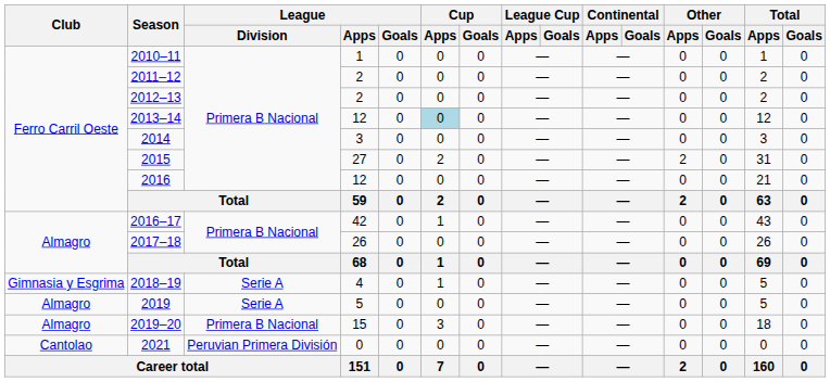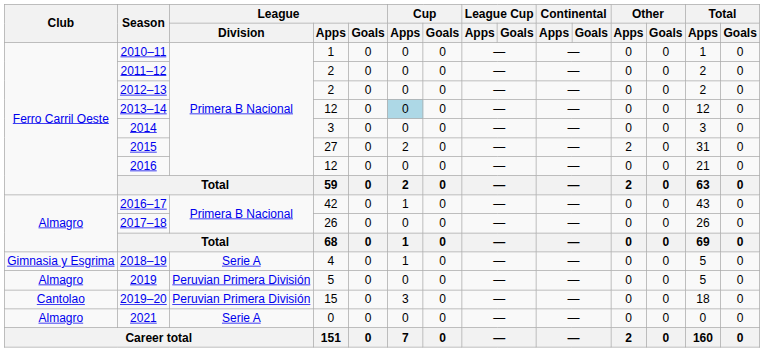2019 | League / Division: Serie A -> Peruvian Primera División
2019–20 | Club: Almagro -> Cantolao
2019–20 | League / Division: Primera B Nacional -> Peruvian Primera División
2021 | Club: Cantolao -> Almagro
2021 | League / Division: Peruvian Primera División -> Serie A
